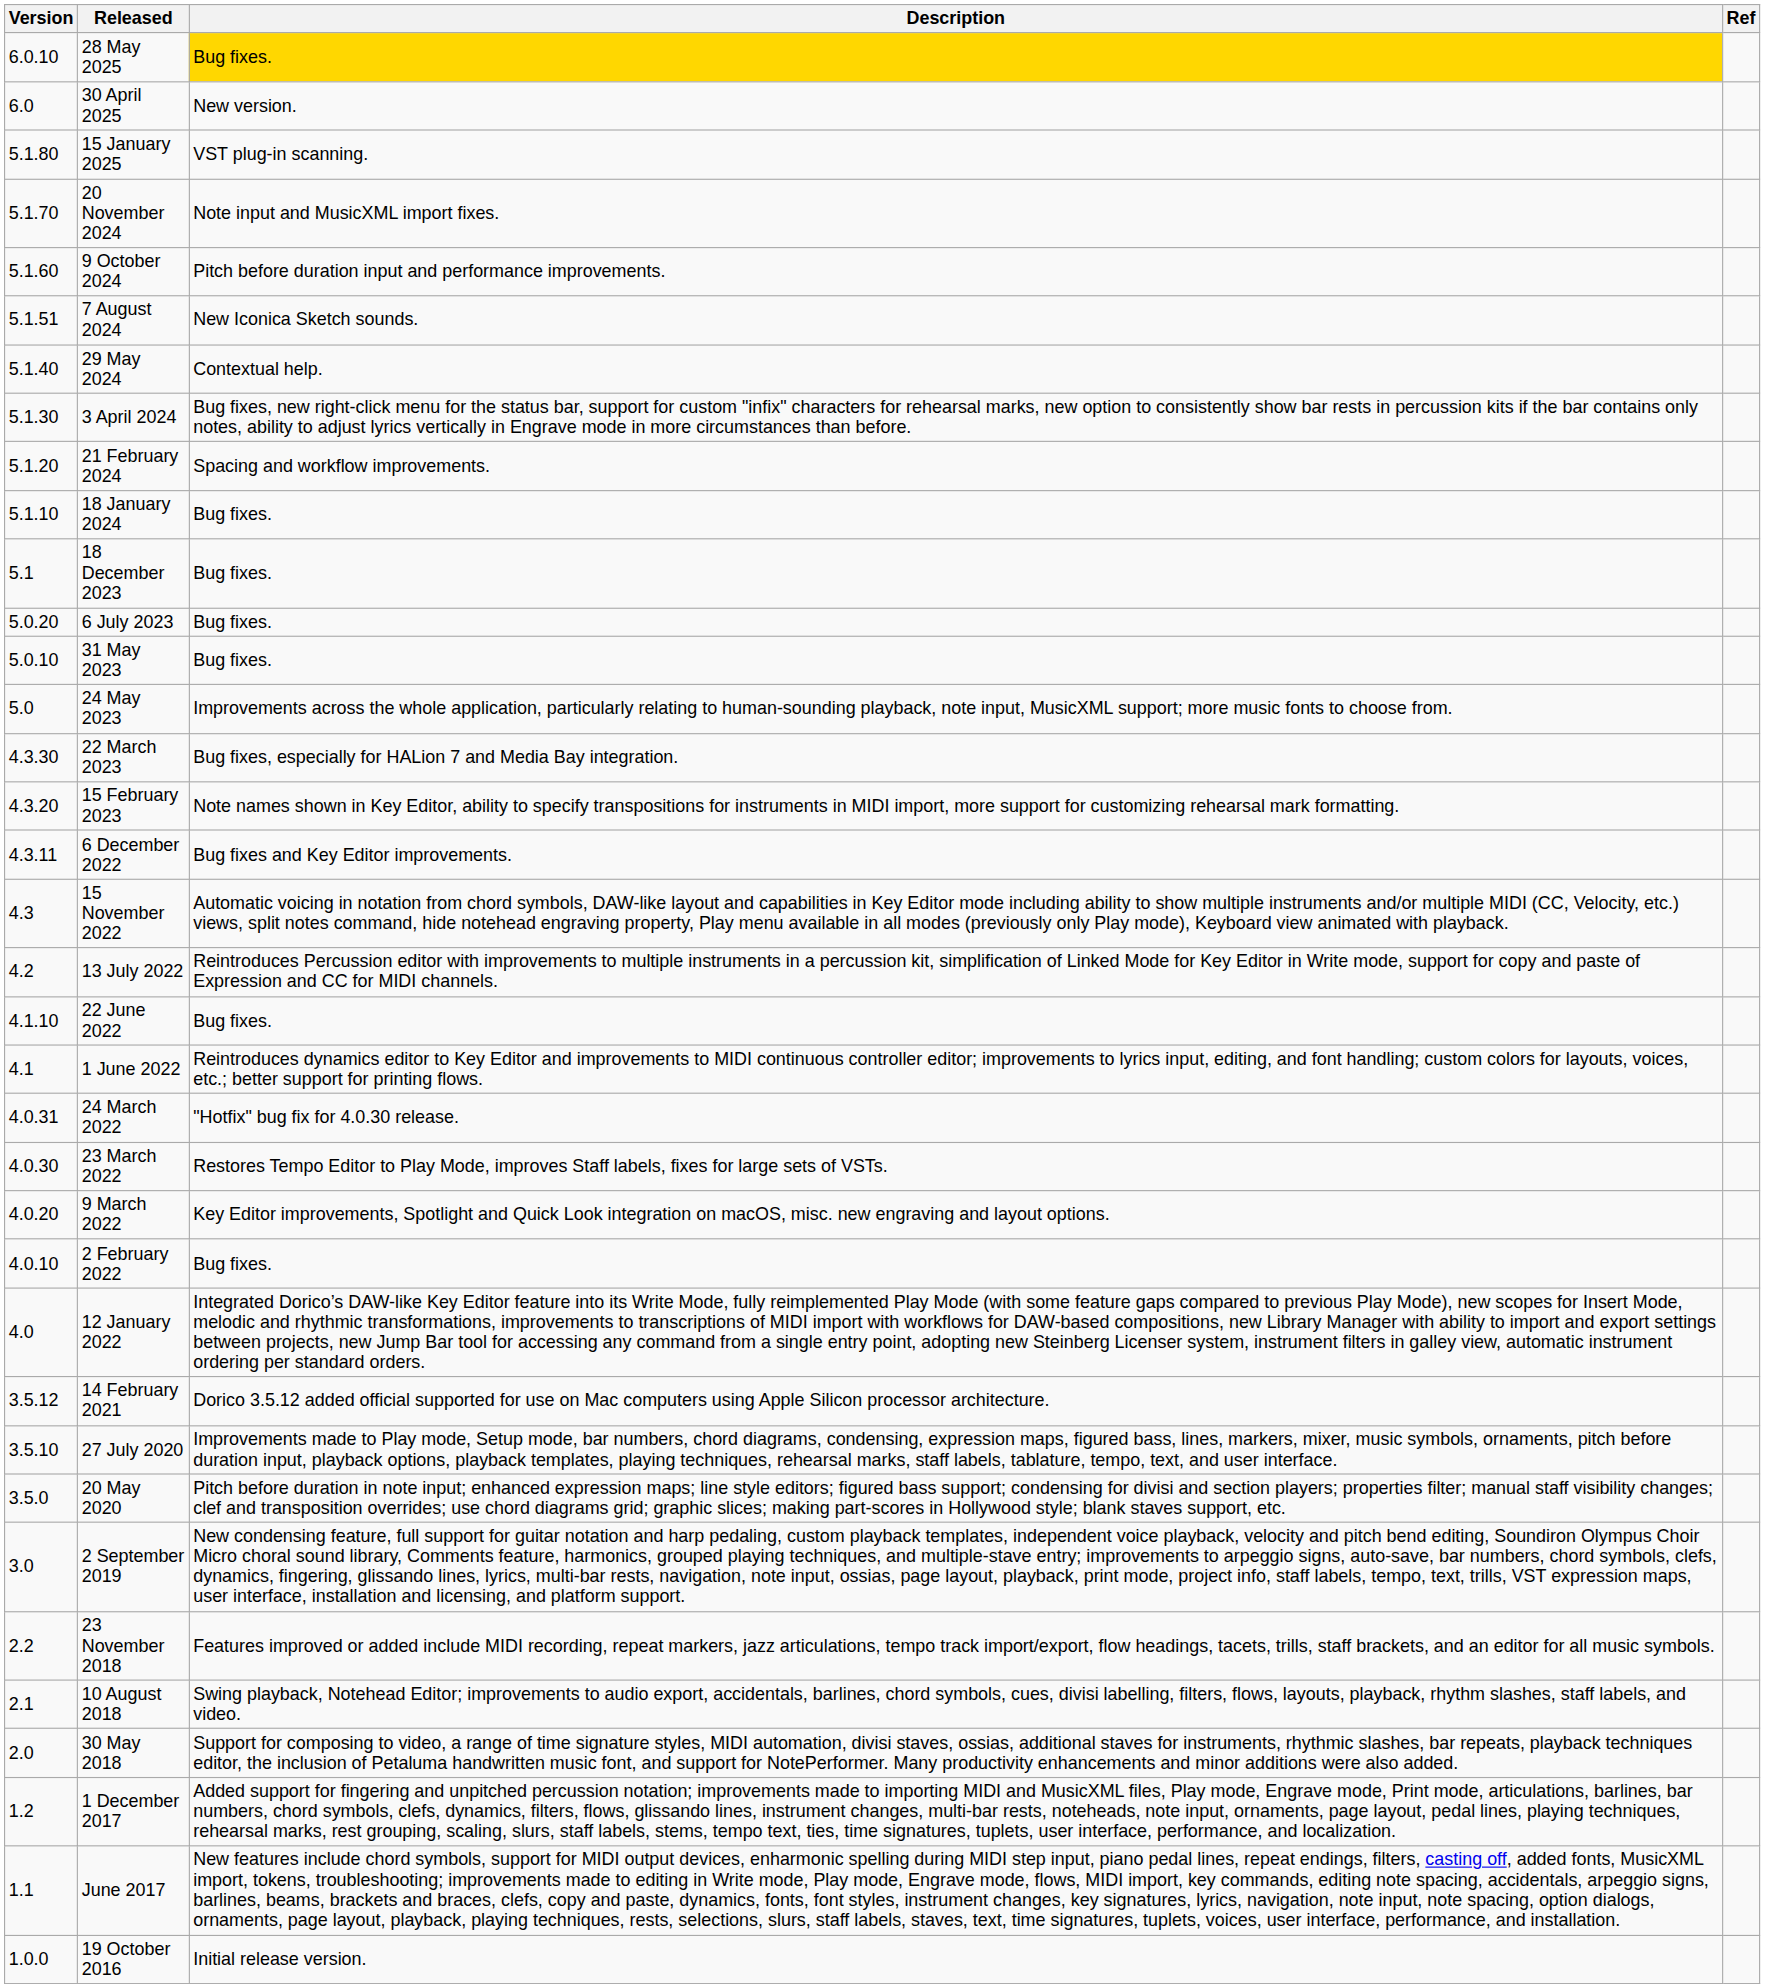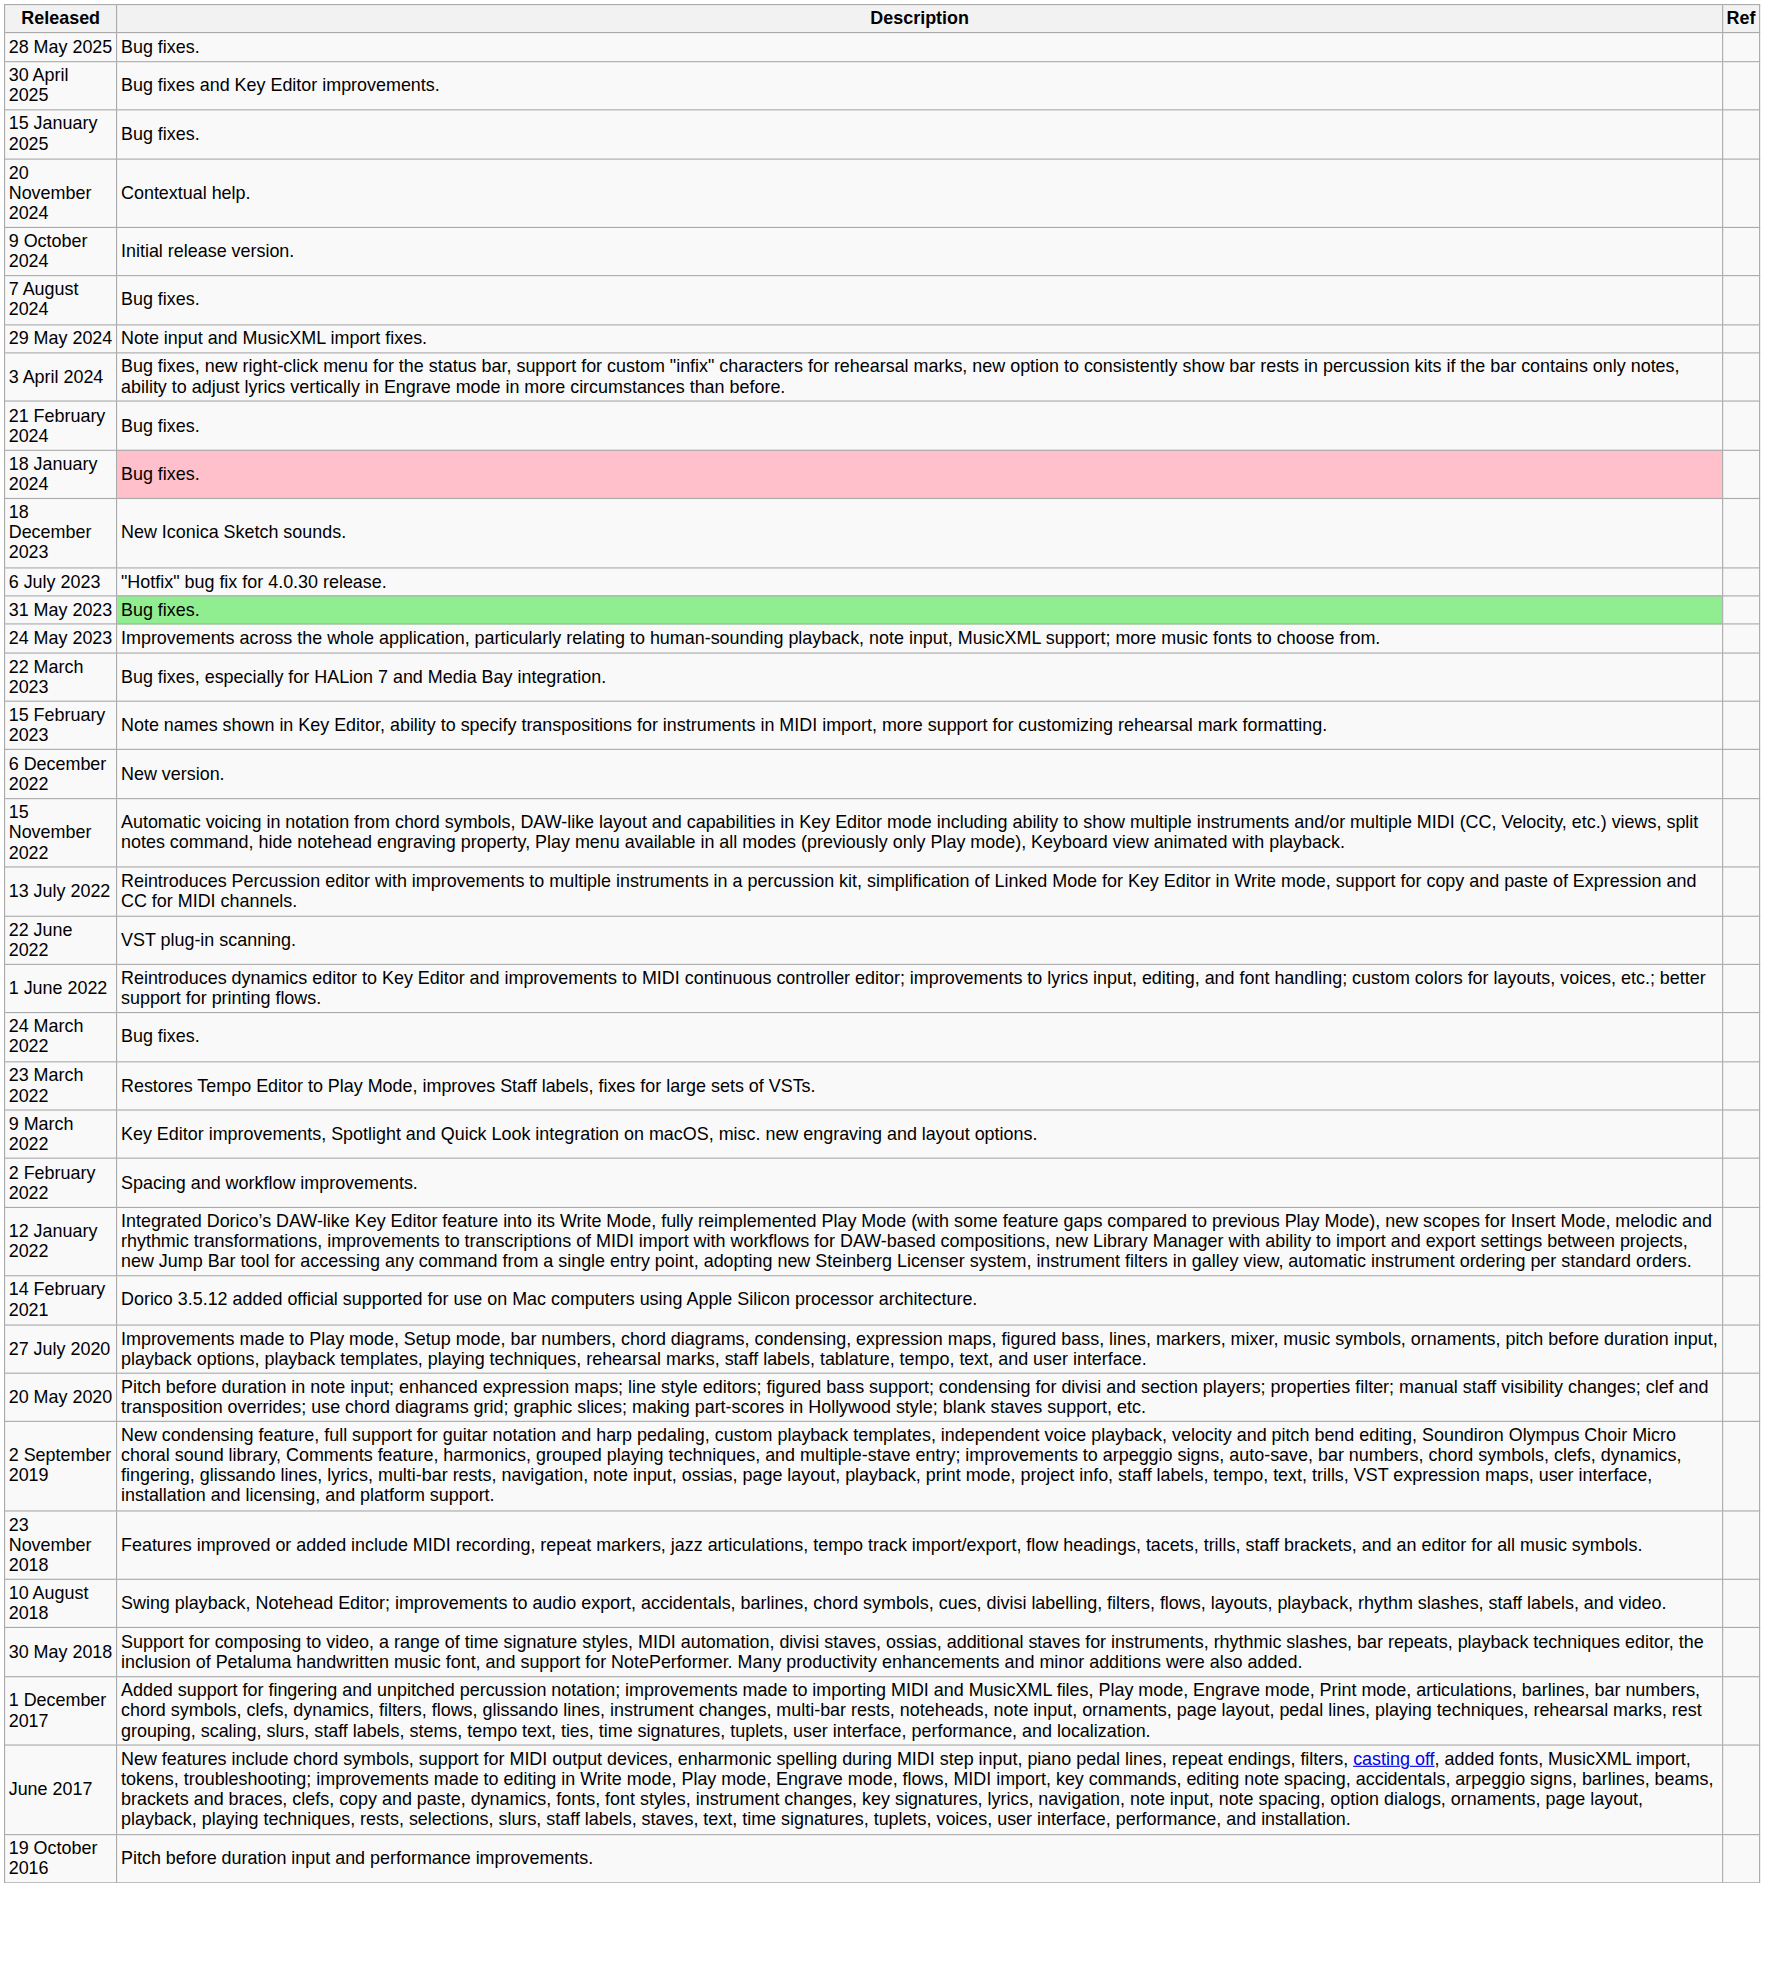- column: Version | 6.0.10 | 6.0 | 5.1.80 | 5.1.70 | 5.1.60 | 5.1.51 | 5.1.40 | 5.1.30 | 5.1.20 | 5.1.10 | 5.1 | 5.0.20 | 5.0.10 | 5.0 | 4.3.30 | 4.3.20 | 4.3.11 | 4.3 | 4.2 | 4.1.10 | 4.1 | 4.0.31 | 4.0.30 | 4.0.20 | 4.0.10 | 4.0 | 3.5.12 | 3.5.10 | 3.5.0 | 3.0 | 2.2 | 2.1 | 2.0 | 1.2 | 1.1 | 1.0.0
28 May 2025 | Description: gold background -> no background
30 April 2025 | Description: New version. -> Bug fixes and Key Editor improvements.
15 January 2025 | Description: VST plug-in scanning. -> Bug fixes.
20 November 2024 | Description: Note input and MusicXML import fixes. -> Contextual help.
9 October 2024 | Description: Pitch before duration input and performance improvements. -> Initial release version.
7 August 2024 | Description: New Iconica Sketch sounds. -> Bug fixes.
29 May 2024 | Description: Contextual help. -> Note input and MusicXML import fixes.
21 February 2024 | Description: Spacing and workflow improvements. -> Bug fixes.
18 January 2024 | Description: no background -> pink background
18 December 2023 | Description: Bug fixes. -> New Iconica Sketch sounds.
6 July 2023 | Description: Bug fixes. -> "Hotfix" bug fix for 4.0.30 release.
31 May 2023 | Description: no background -> lightgreen background
6 December 2022 | Description: Bug fixes and Key Editor improvements. -> New version.
22 June 2022 | Description: Bug fixes. -> VST plug-in scanning.
24 March 2022 | Description: "Hotfix" bug fix for 4.0.30 release. -> Bug fixes.
2 February 2022 | Description: Bug fixes. -> Spacing and workflow improvements.
19 October 2016 | Description: Initial release version. -> Pitch before duration input and performance improvements.
